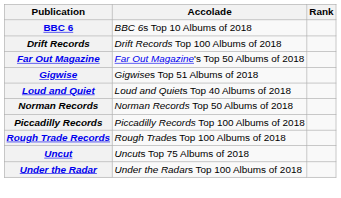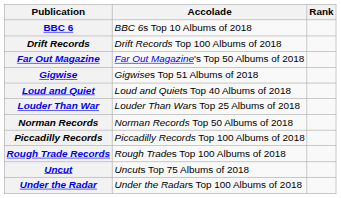+ row: Louder Than War | Louder Than Wars Top 25 Albums of 2018
